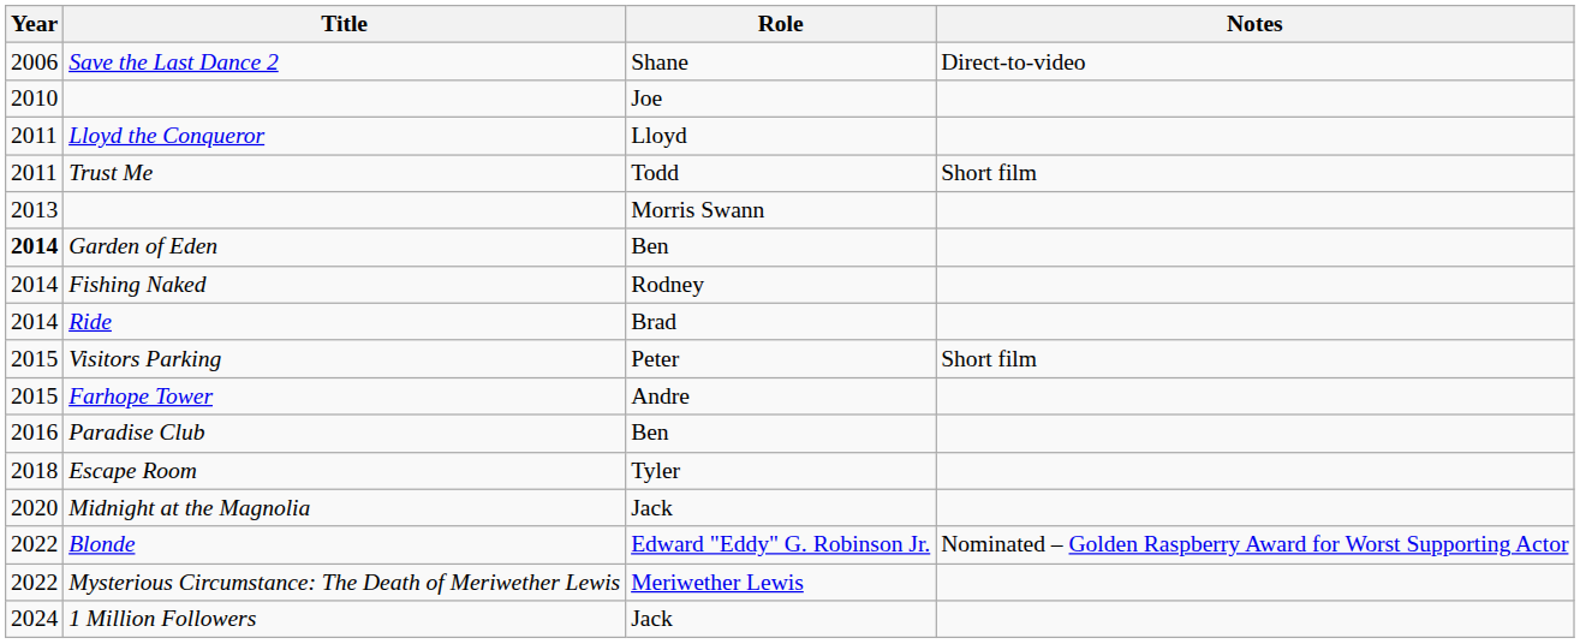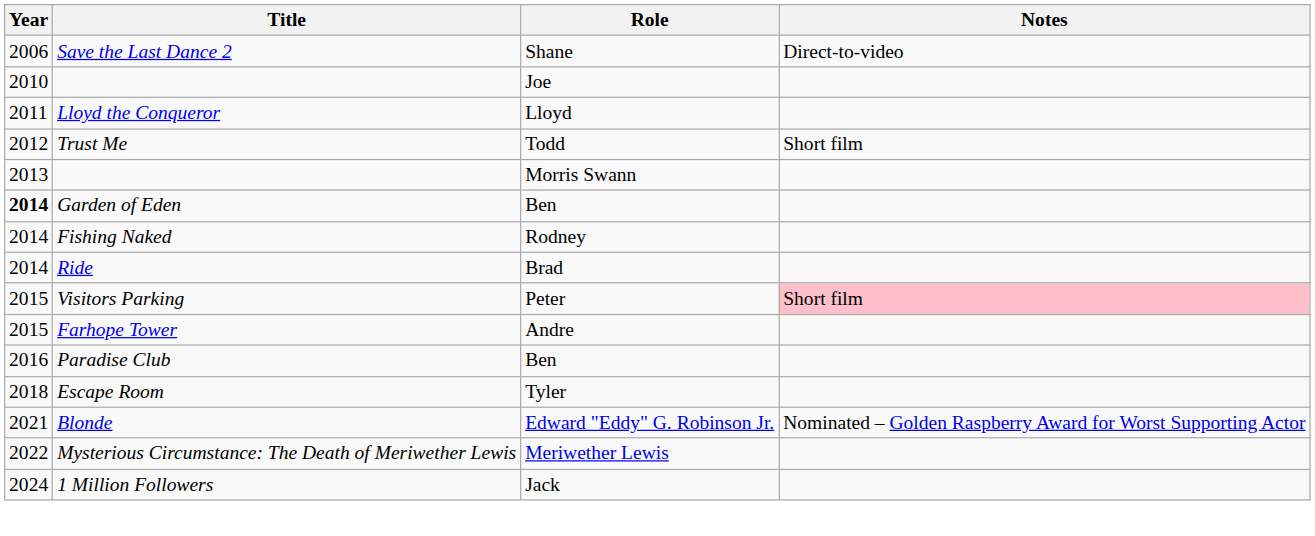Trust Me | Year: 2011 -> 2012
Visitors Parking | Notes: no background -> pink background
- row: 2020 | Midnight at the Magnolia | Jack
Blonde | Year: 2022 -> 2021
